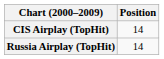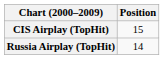CIS Airplay (TopHit) | Position: 14 -> 15
